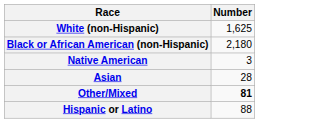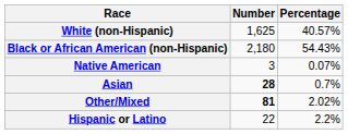+ column: Percentage | 40.57% | 54.43% | 0.07% | 0.7% | 2.02% | 2.2%
Asian | Number: normal -> bold
Hispanic or Latino | Number: 88 -> 22
